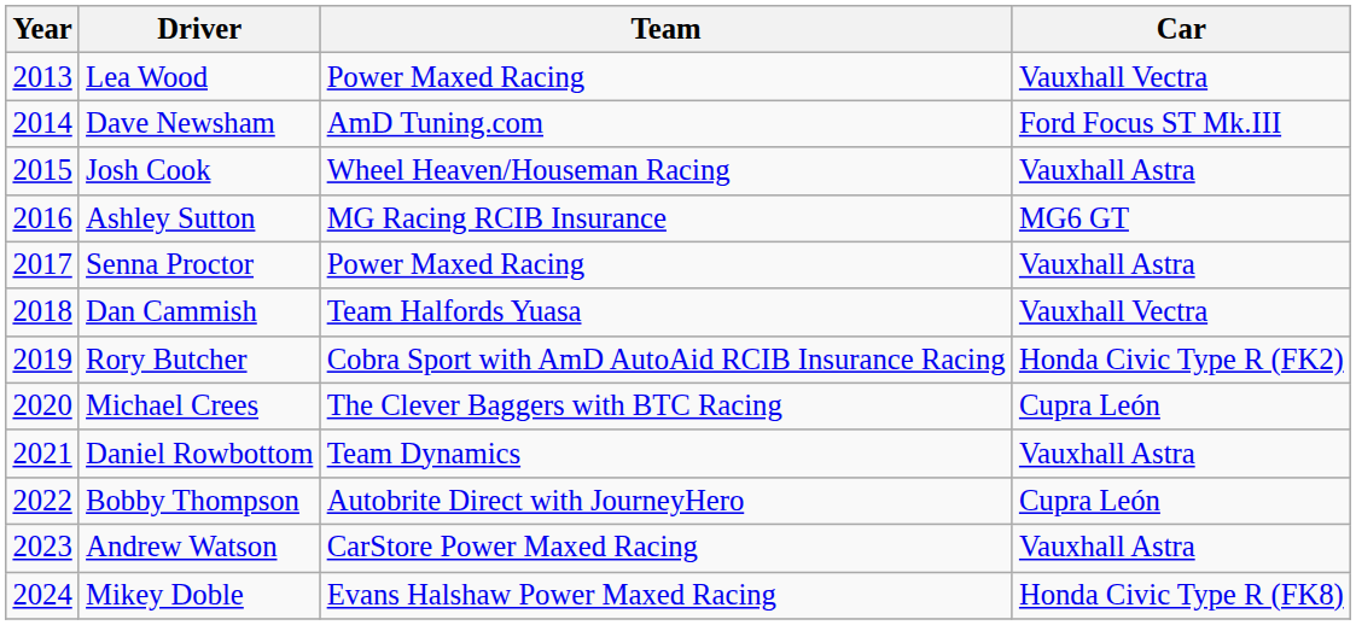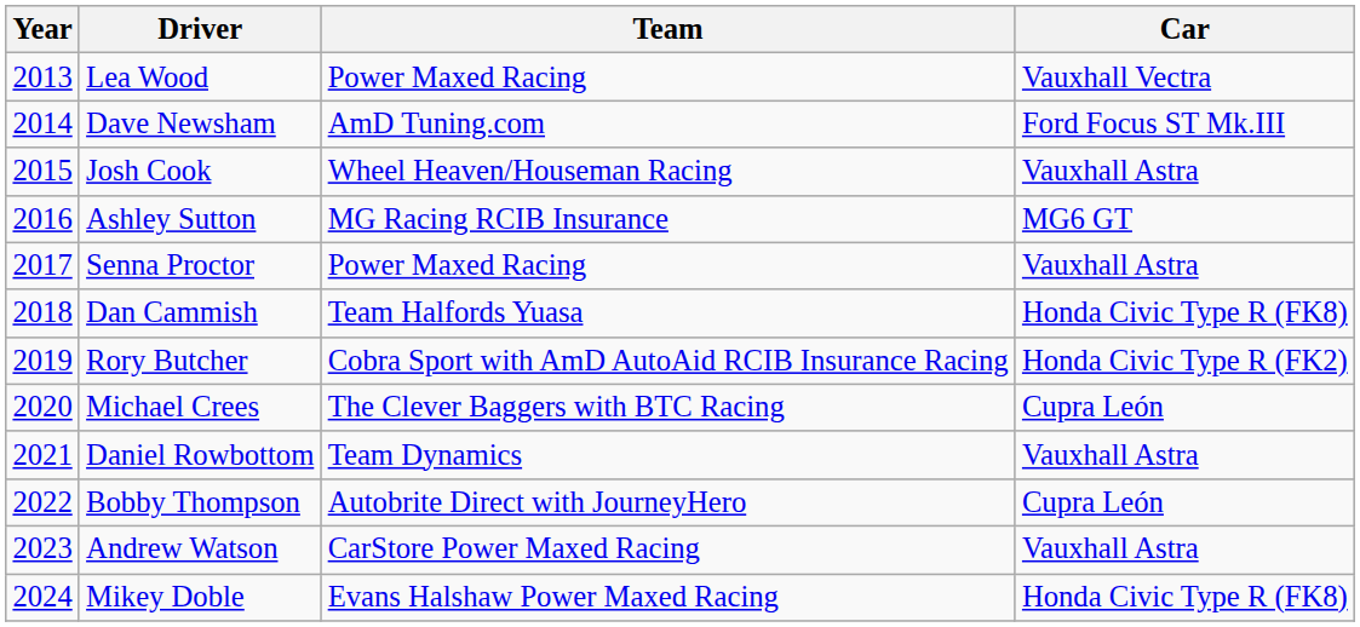Dan Cammish | Car: Vauxhall Vectra -> Honda Civic Type R (FK8)
